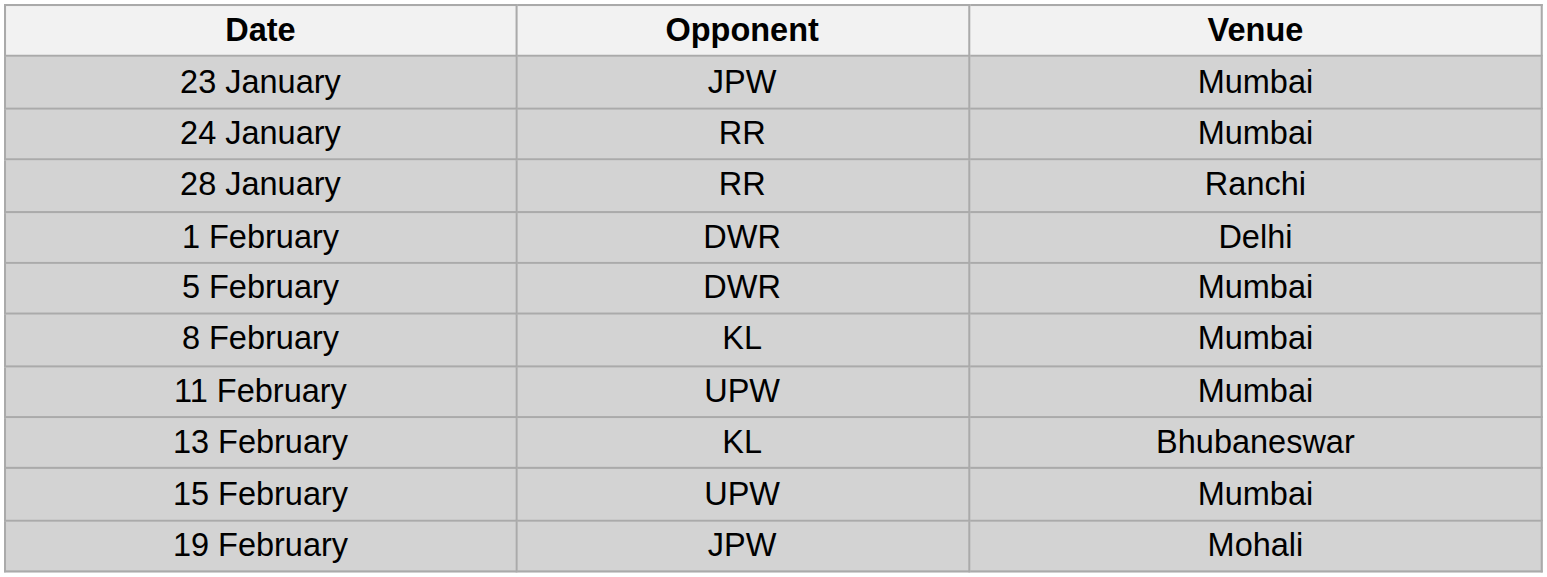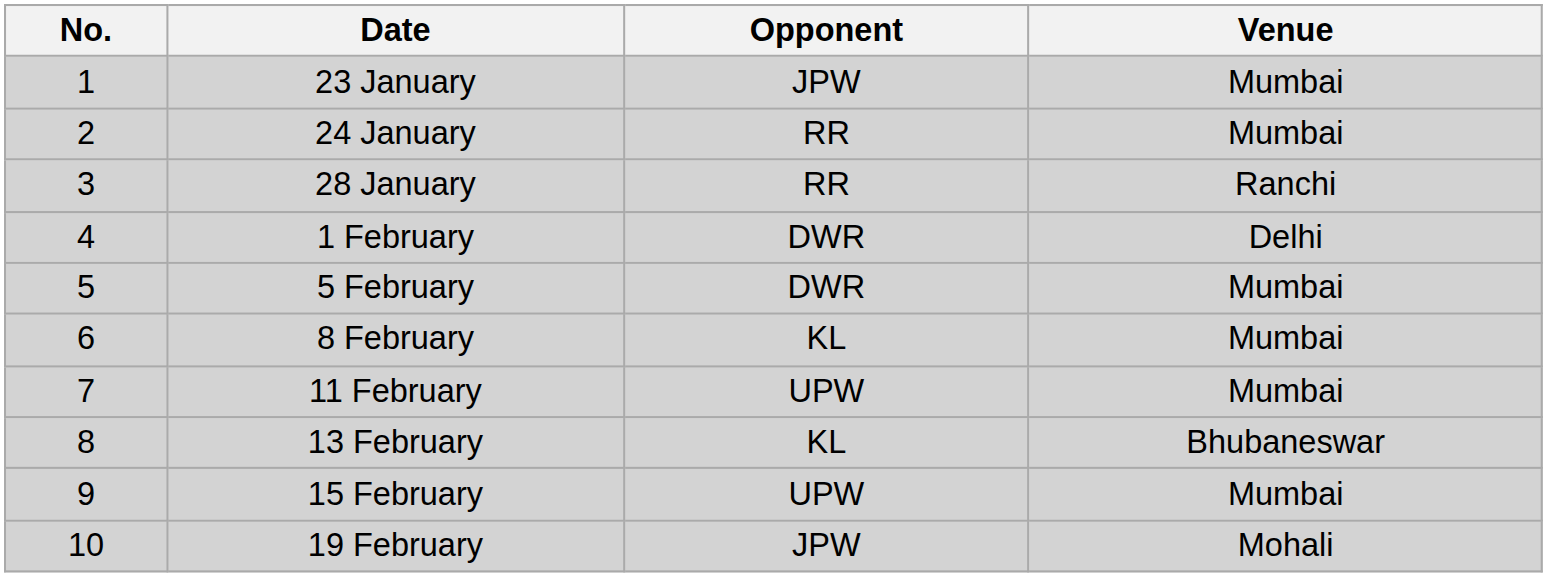+ column: No. | 1 | 2 | 3 | 4 | 5 | 6 | 7 | 8 | 9 | 10
